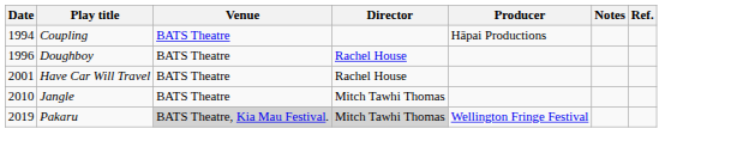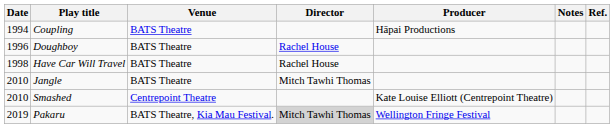Have Car Will Travel | Date: 2001 -> 1998
+ row: 2010 | Smashed | Centrepoint Theatre | Kate Louise Elliott (Centrepoint Theatre)
Pakaru | Venue: lightgrey background -> no background
